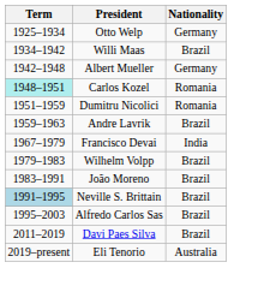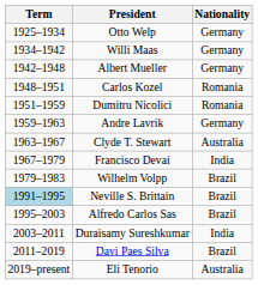Willi Maas | Nationality: Brazil -> Germany
Carlos Kozel | Term: paleturquoise background -> no background
Andre Lavrik | Nationality: Brazil -> Germany
+ row: 1963–1967 | Clyde T. Stewart | Australia
- row: 1983–1991 | João Moreno | Brazil
+ row: 2003–2011 | Duraisamy Sureshkumar | India
